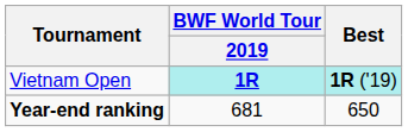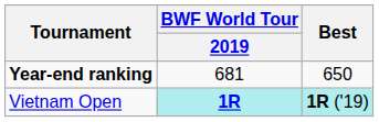rows swapped: Vietnam Open <-> Year-end ranking
